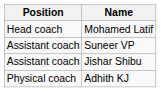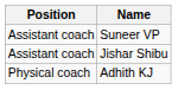- row: Head coach | Mohamed Latif
